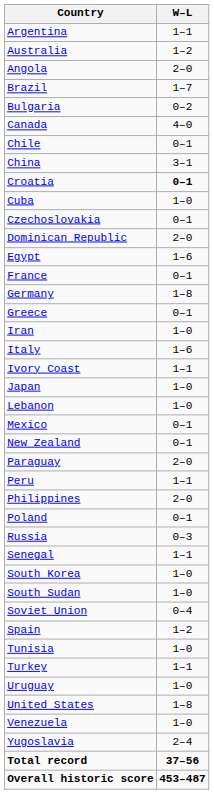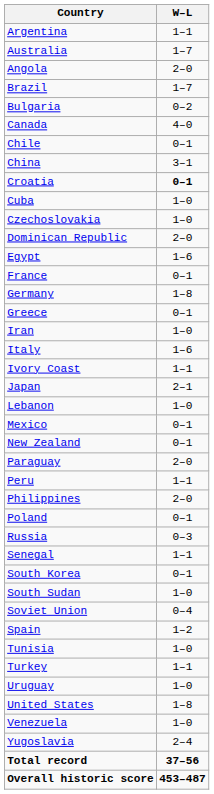Australia | W–L: 1–2 -> 1–7
Czechoslovakia | W–L: 0–1 -> 1–0
Japan | W–L: 1–0 -> 2–1
South Korea | W–L: 1–0 -> 0–1
